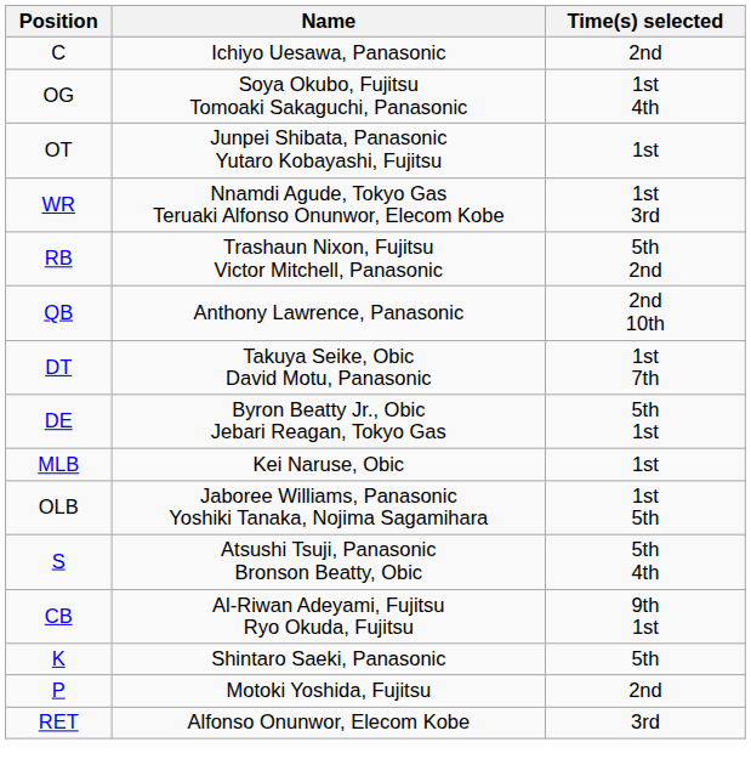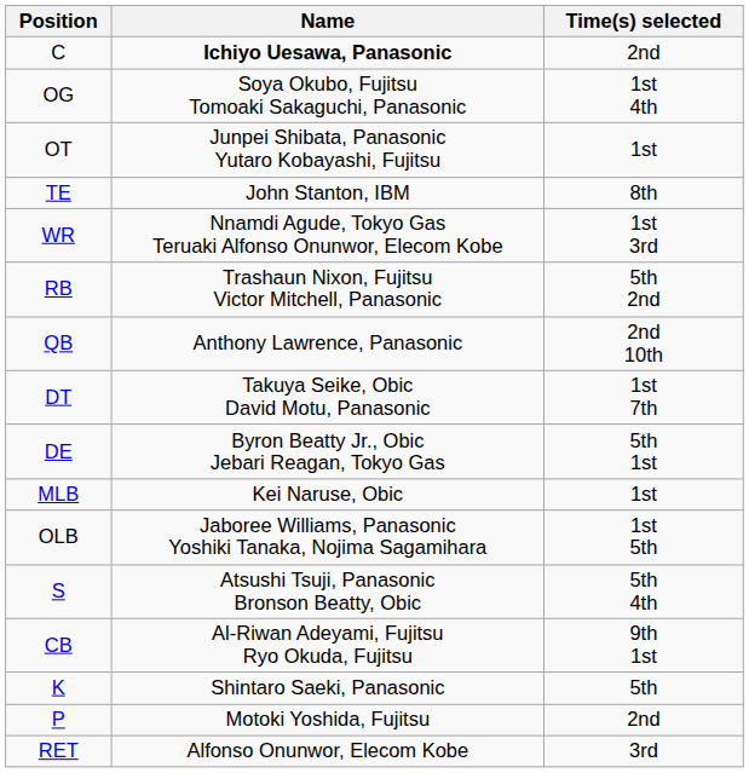C | Name: normal -> bold
+ row: TE | John Stanton, IBM | 8th
